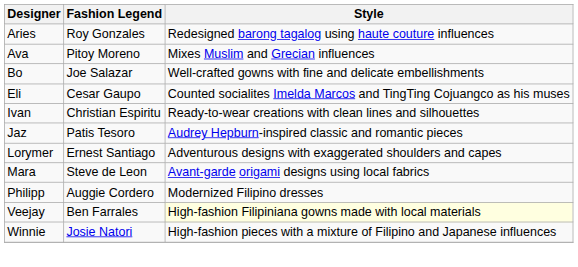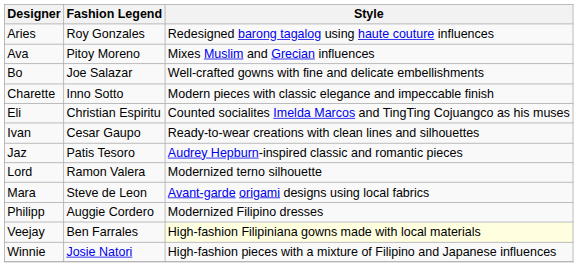+ row: Charette | Inno Sotto | Modern pieces with classic elegance and impeccable finish
Eli | Fashion Legend: Cesar Gaupo -> Christian Espiritu
Ivan | Fashion Legend: Christian Espiritu -> Cesar Gaupo
+ row: Lord | Ramon Valera | Modernized terno silhouette
- row: Lorymer | Ernest Santiago | Adventurous designs with exaggerated shoulders and capes
